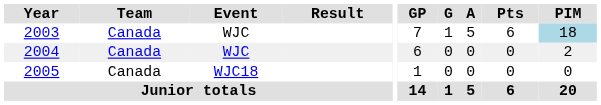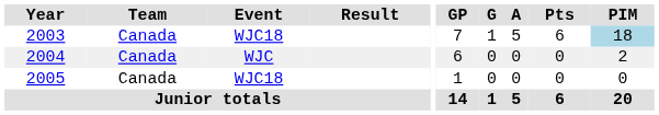2003 | Event: WJC -> WJC18
